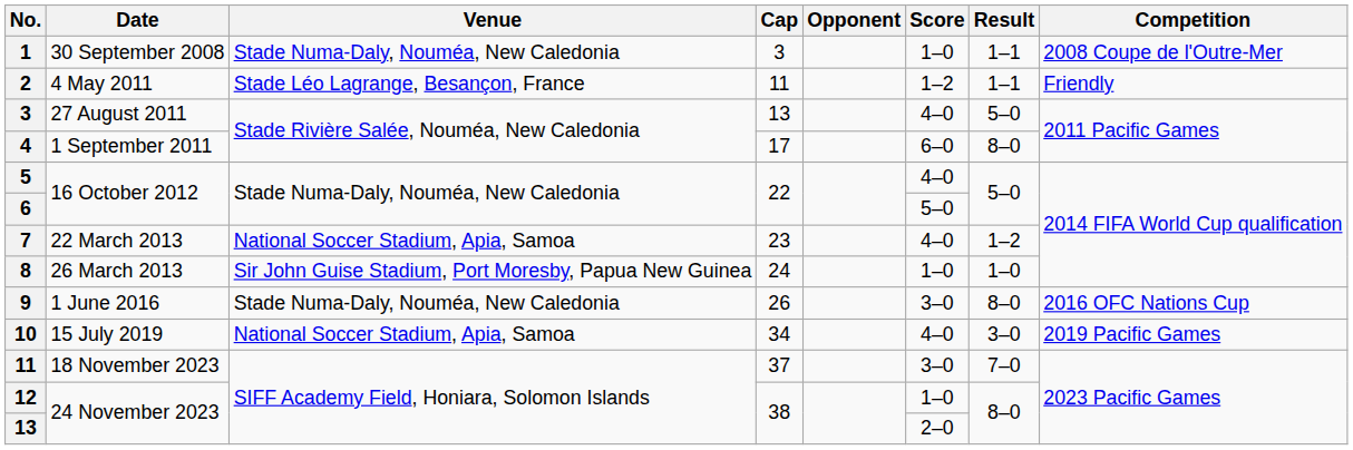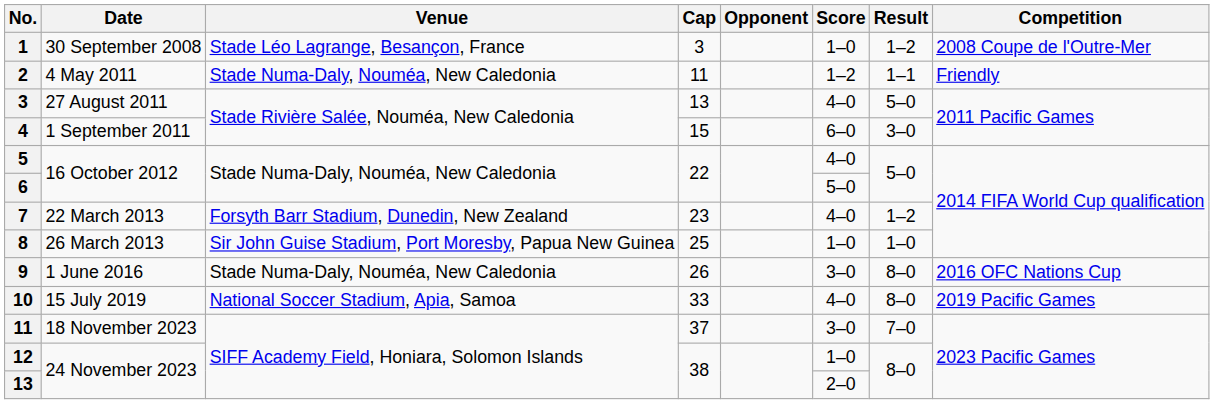1 | Venue: Stade Numa-Daly, Nouméa, New Caledonia -> Stade Léo Lagrange, Besançon, France
1 | Result: 1–1 -> 1–2
2 | Venue: Stade Léo Lagrange, Besançon, France -> Stade Numa-Daly, Nouméa, New Caledonia
4 | Cap: 17 -> 15
4 | Result: 8–0 -> 3–0
7 | Venue: National Soccer Stadium, Apia, Samoa -> Forsyth Barr Stadium, Dunedin, New Zealand
8 | Cap: 24 -> 25
10 | Cap: 34 -> 33
10 | Result: 3–0 -> 8–0
